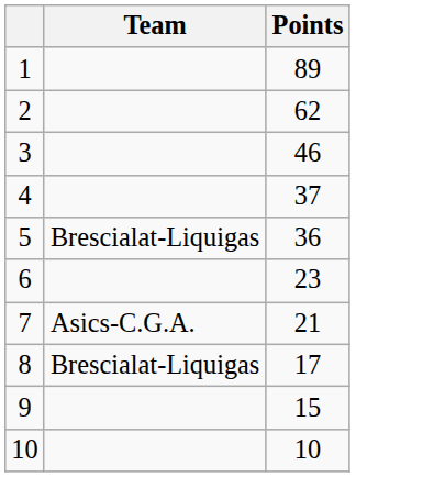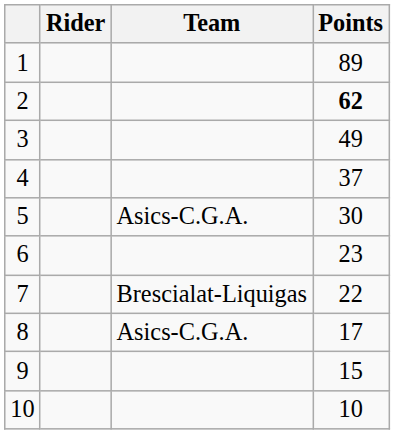+ column: Rider
2 | Points: normal -> bold
3 | Points: 46 -> 49
5 | Team: Brescialat-Liquigas -> Asics-C.G.A.
5 | Points: 36 -> 30
7 | Team: Asics-C.G.A. -> Brescialat-Liquigas
7 | Points: 21 -> 22
8 | Team: Brescialat-Liquigas -> Asics-C.G.A.
